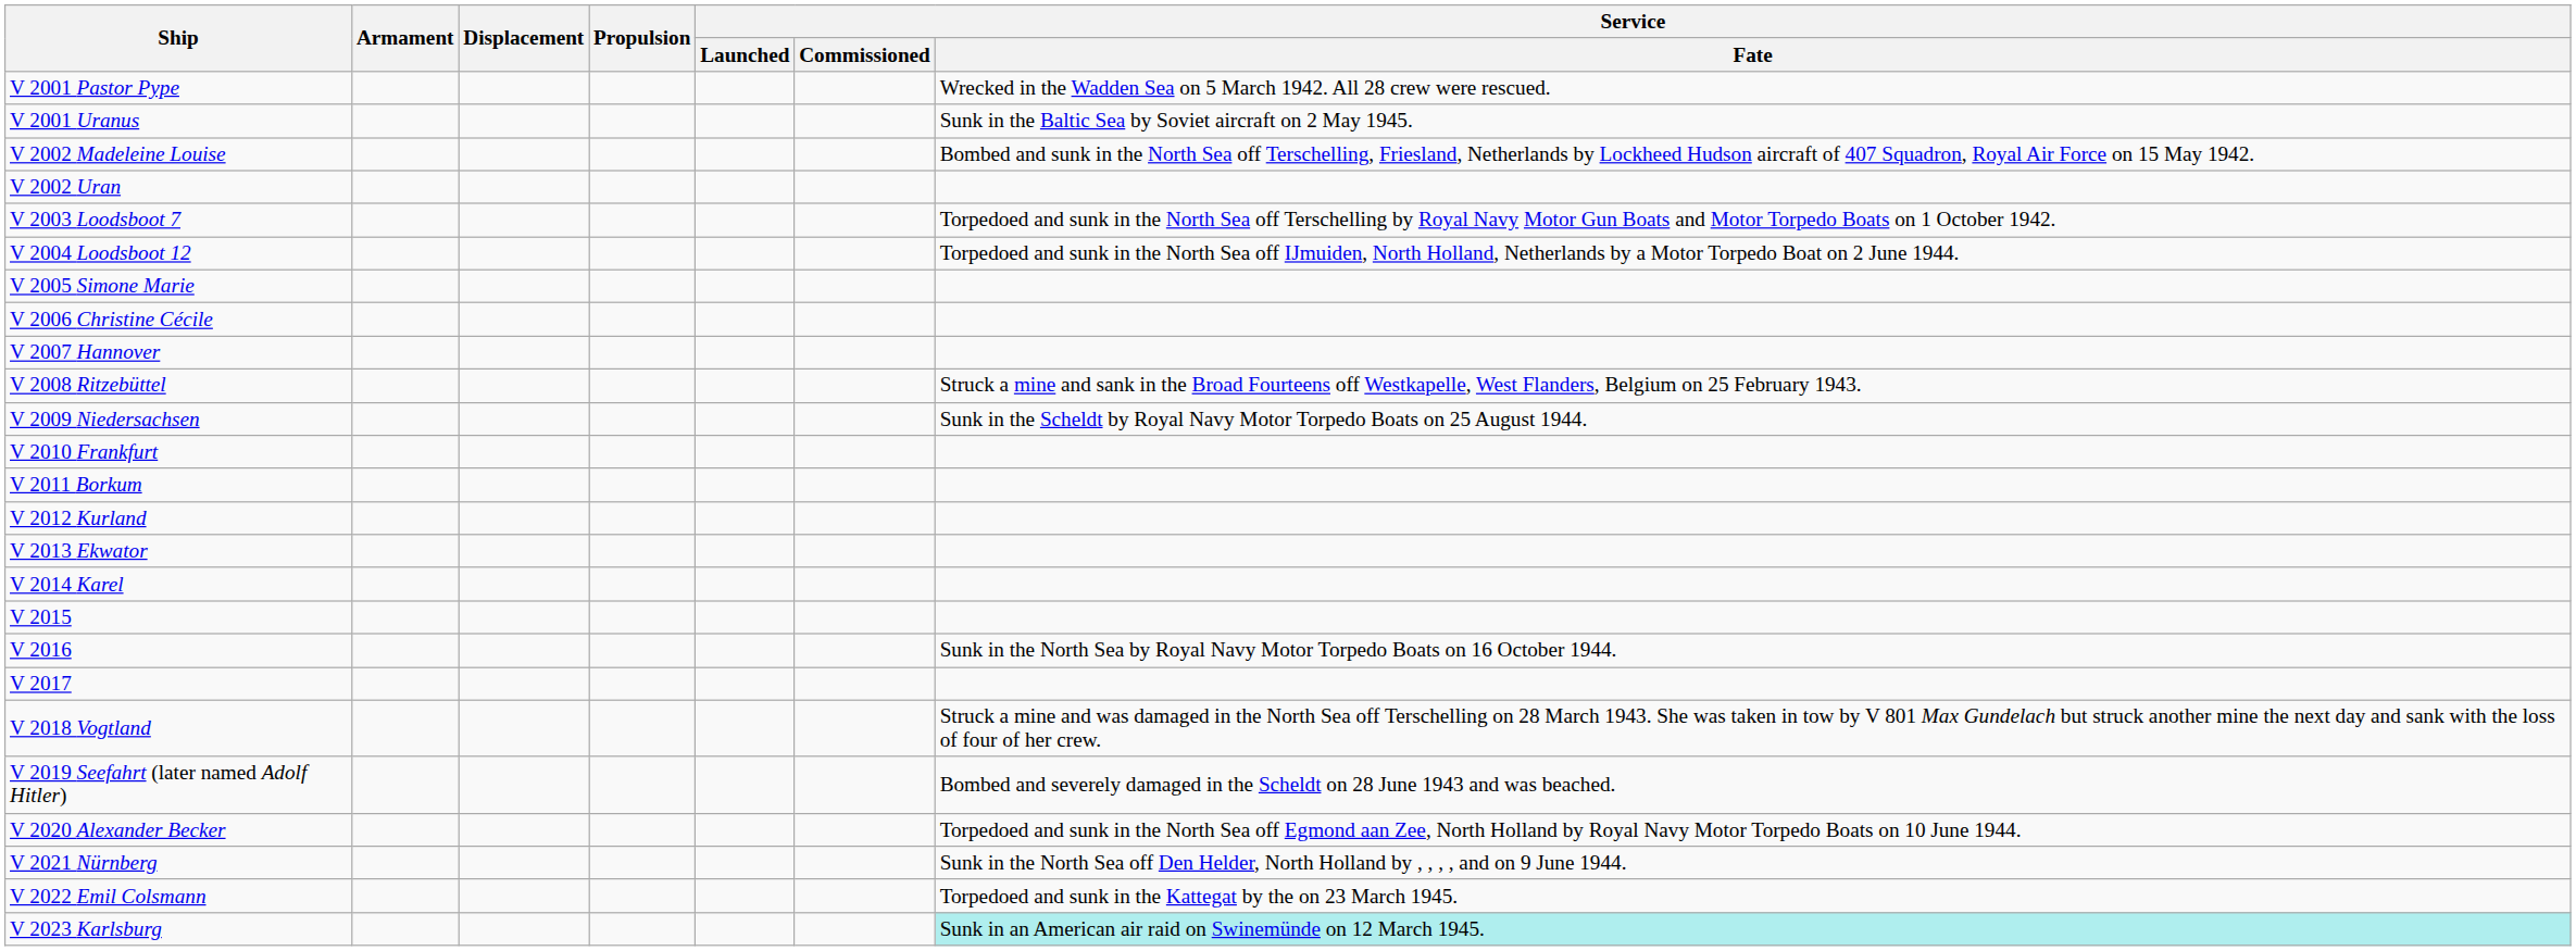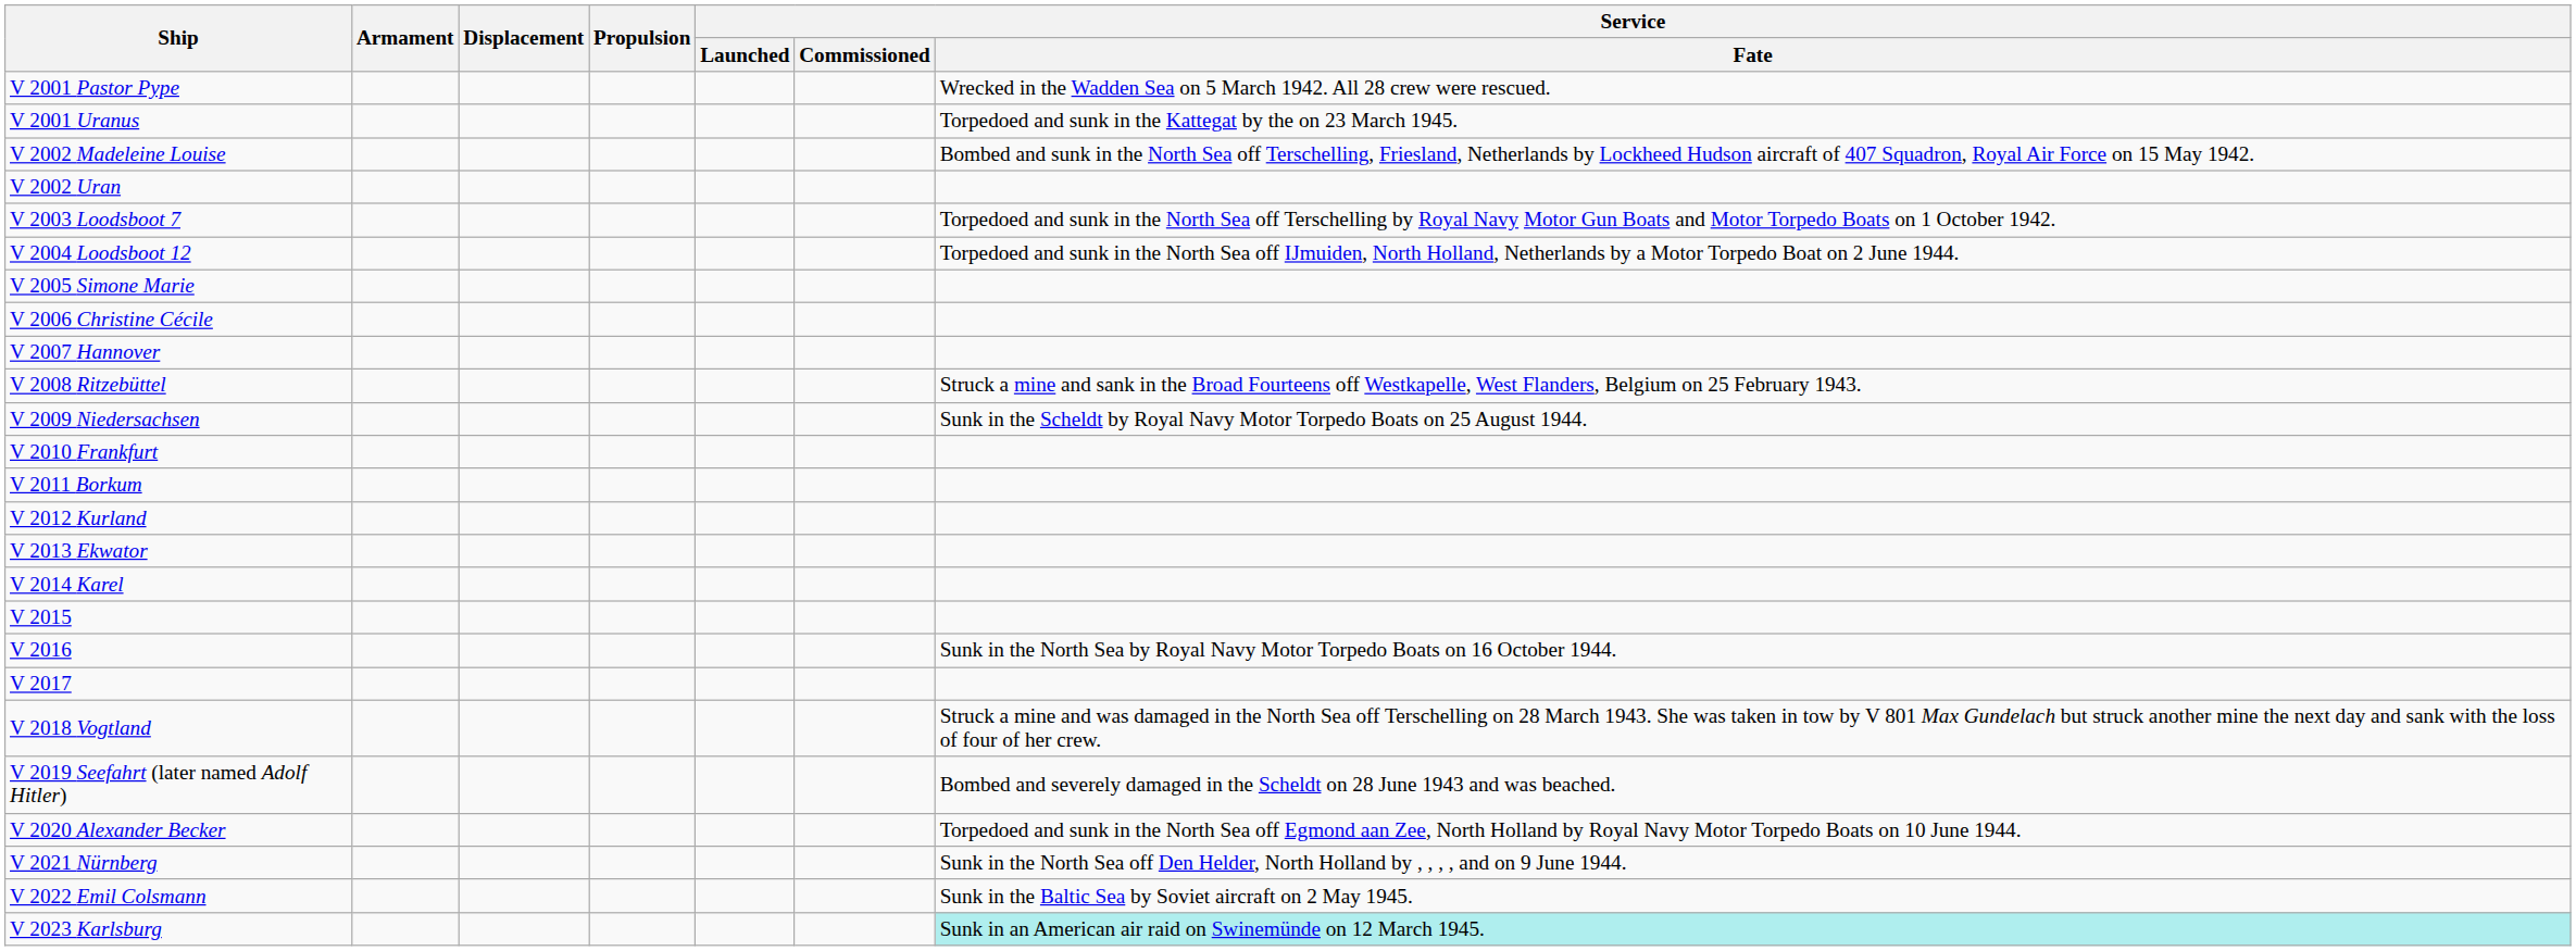V 2001 Uranus | Service / Fate: Sunk in the Baltic Sea by Soviet aircraft on 2 May 1945. -> Torpedoed and sunk in the Kattegat by the on 23 March 1945.
V 2022 Emil Colsmann | Service / Fate: Torpedoed and sunk in the Kattegat by the on 23 March 1945. -> Sunk in the Baltic Sea by Soviet aircraft on 2 May 1945.
